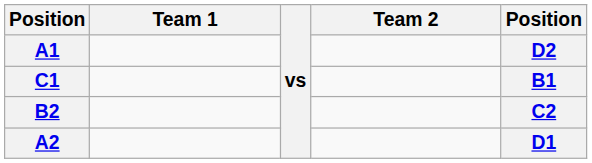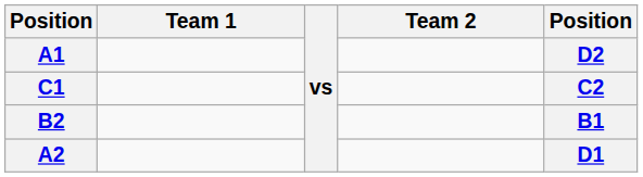C1 | column 5: B1 -> C2
B2 | column 5: C2 -> B1
